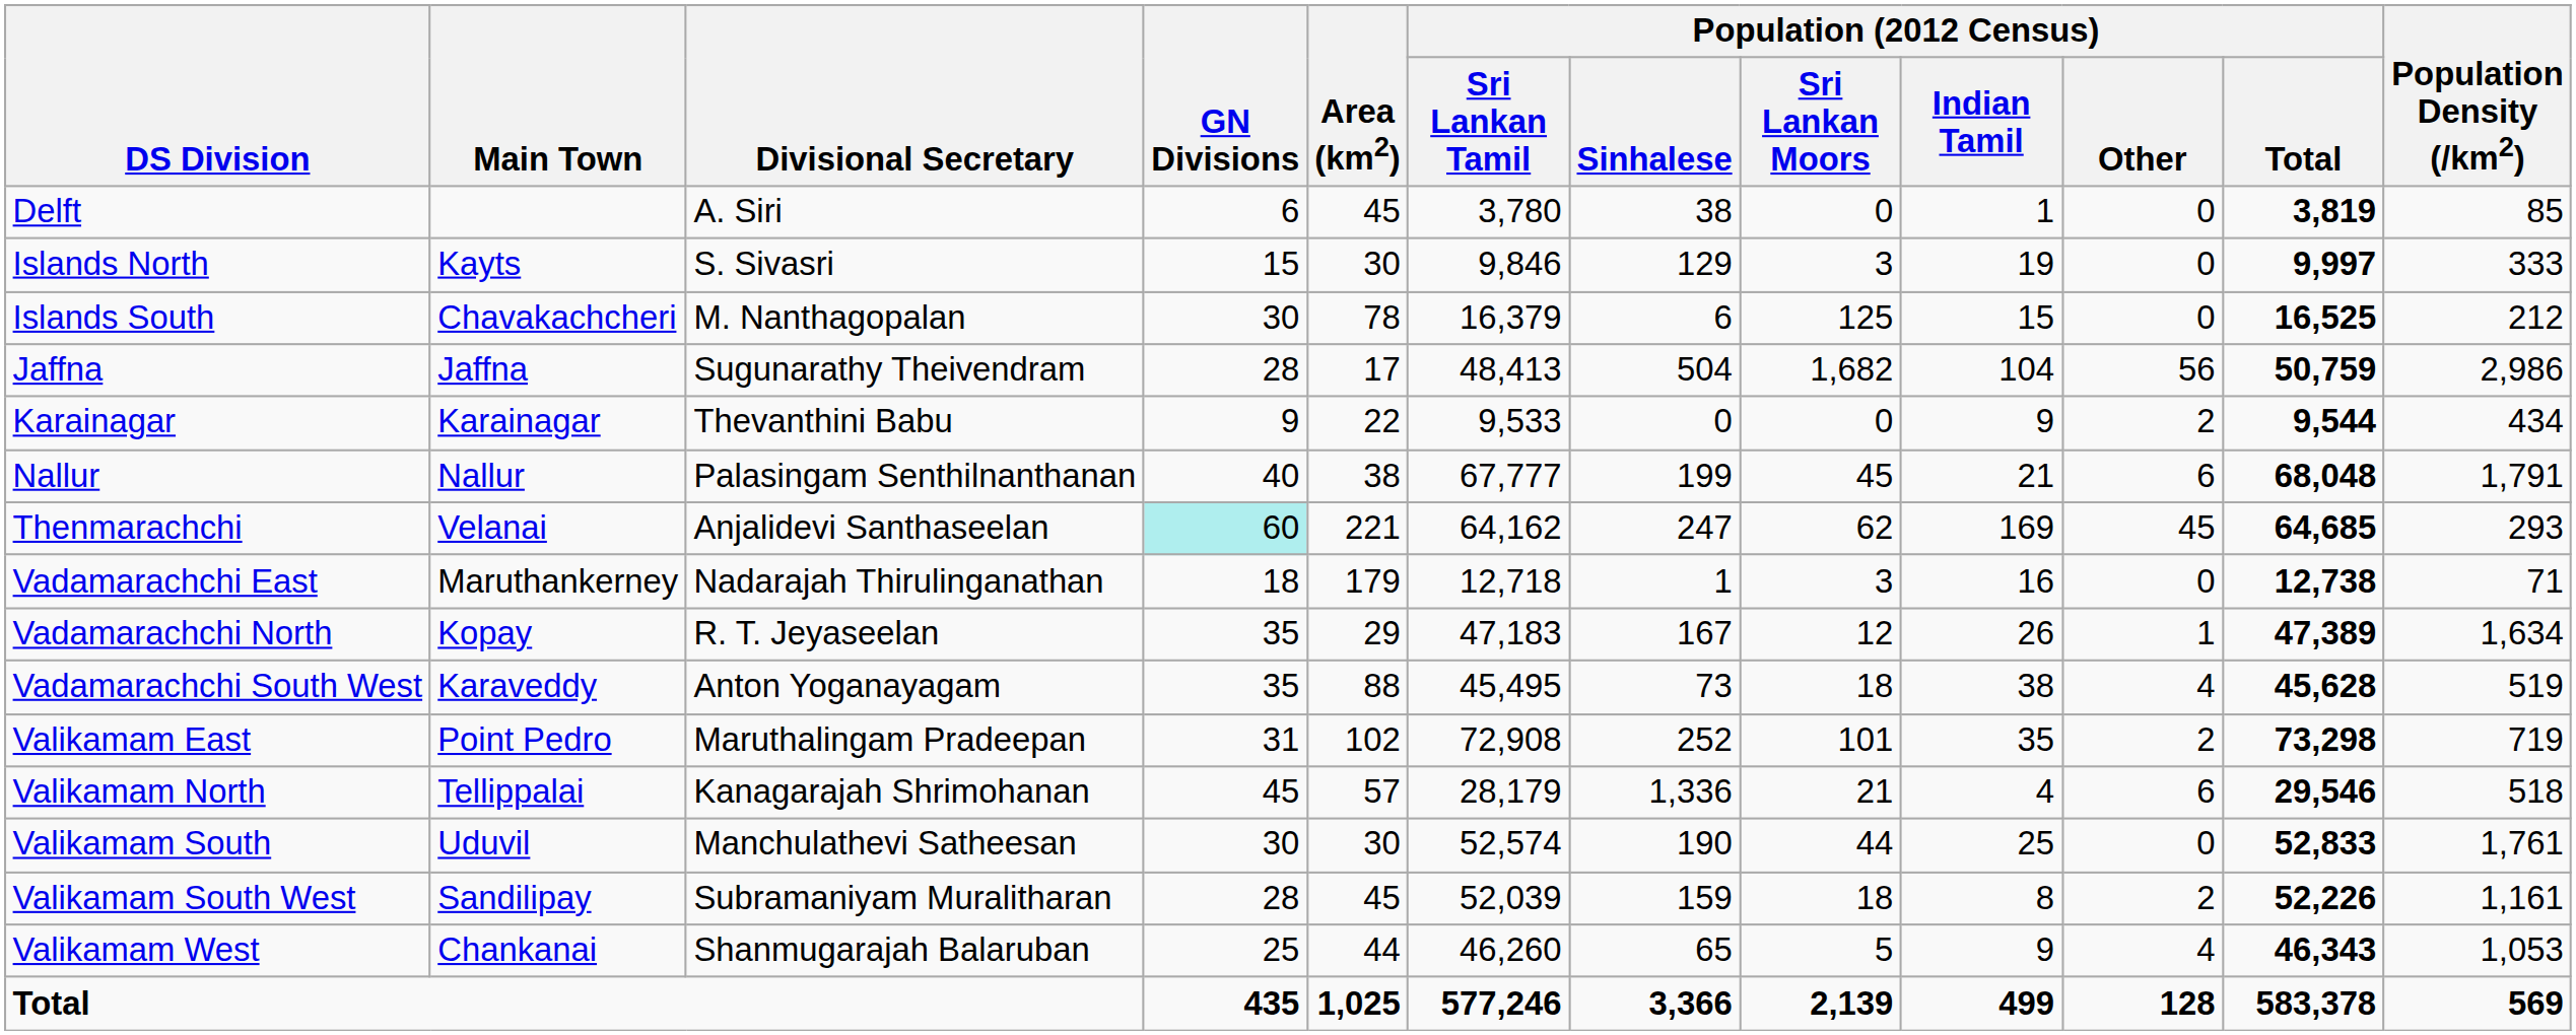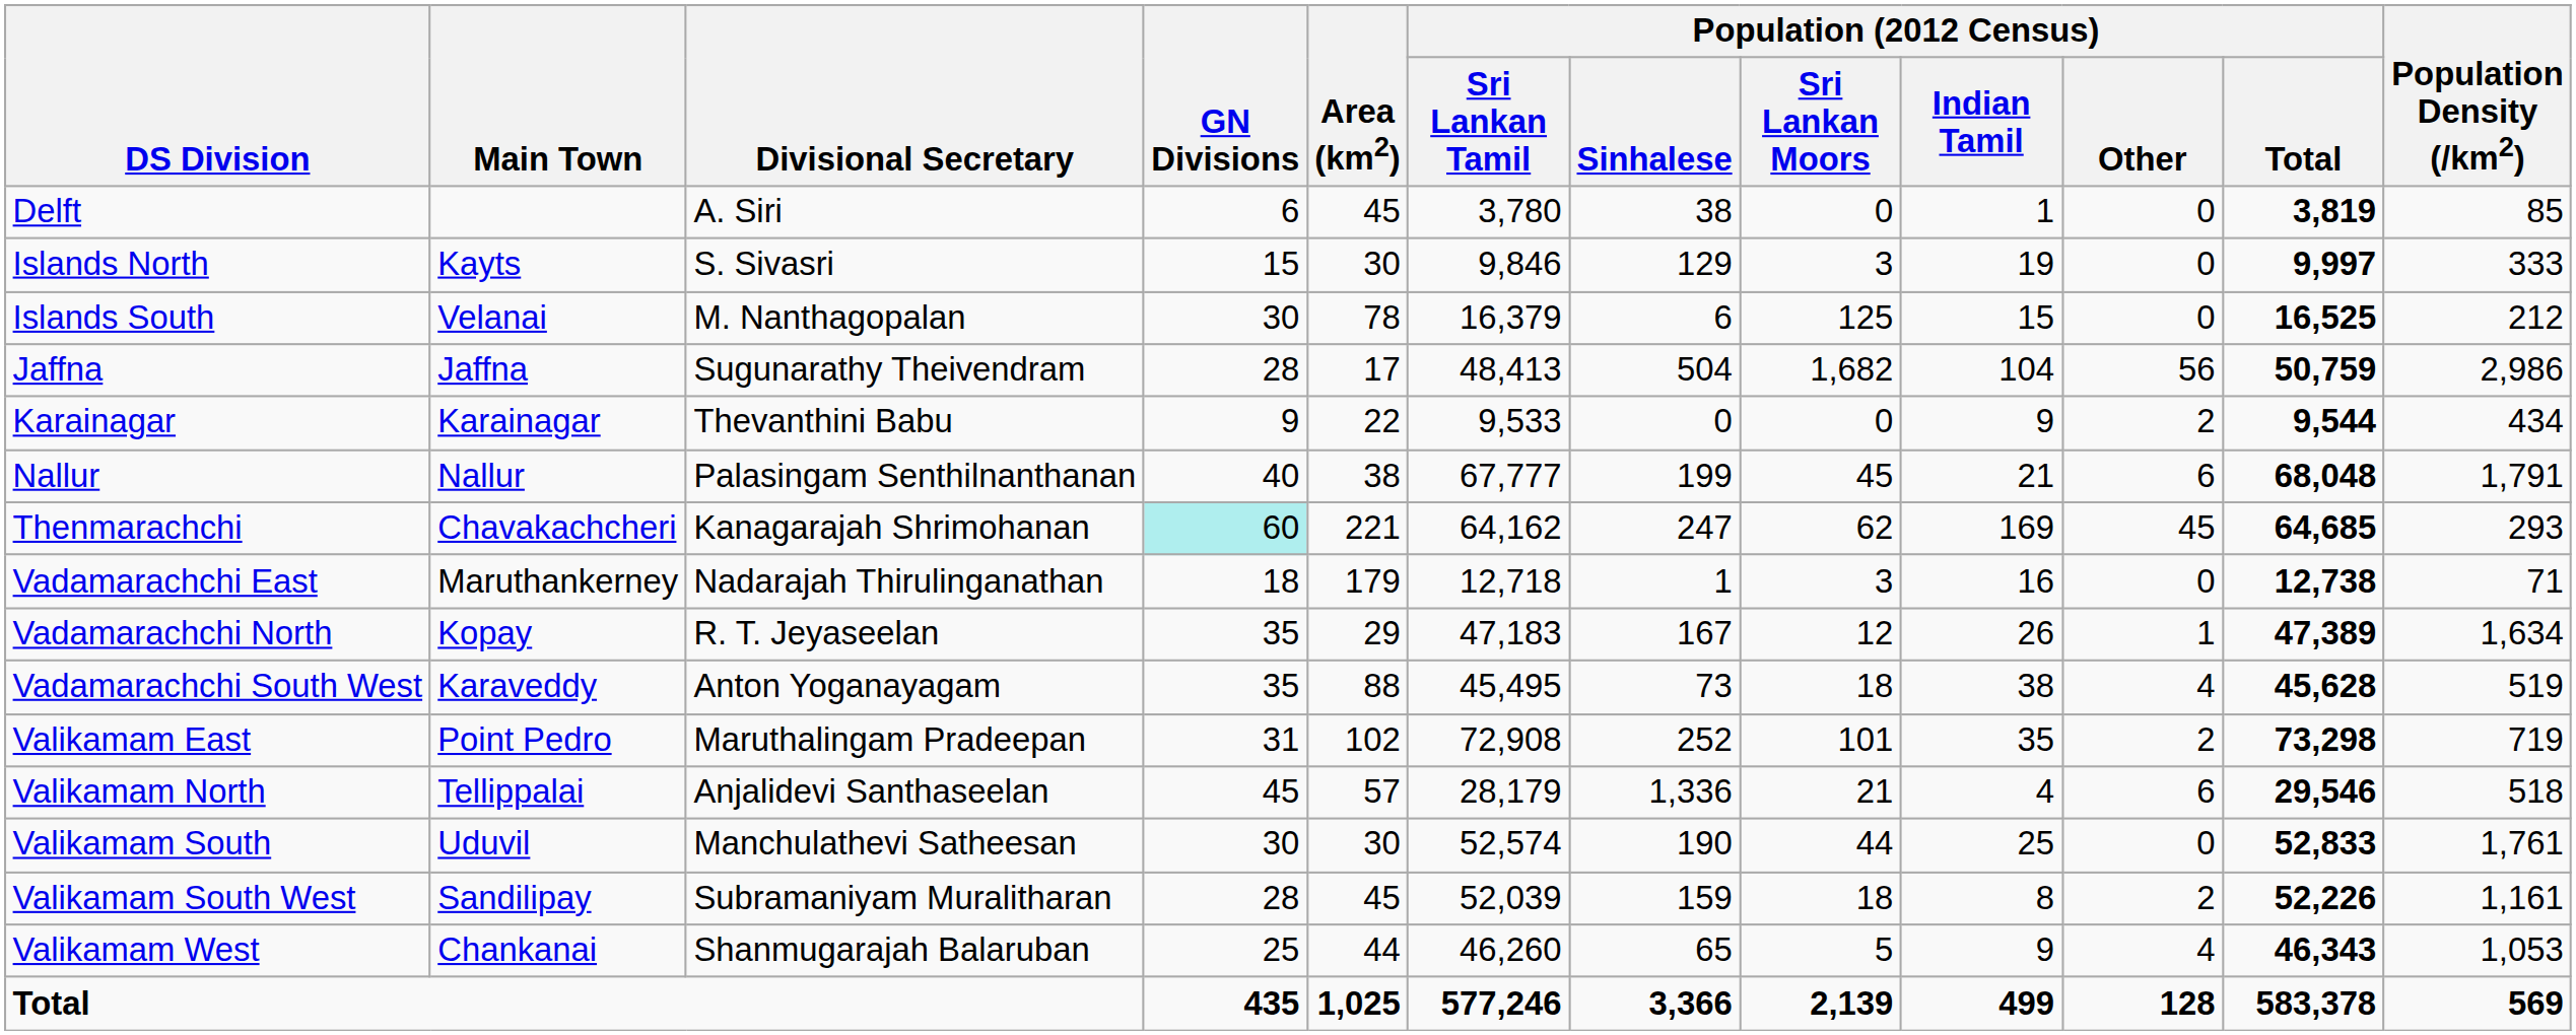Islands South | Main Town: Chavakachcheri -> Velanai
Thenmarachchi | Main Town: Velanai -> Chavakachcheri
Thenmarachchi | Divisional Secretary: Anjalidevi Santhaseelan -> Kanagarajah Shrimohanan
Valikamam North | Divisional Secretary: Kanagarajah Shrimohanan -> Anjalidevi Santhaseelan
